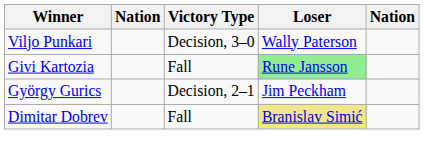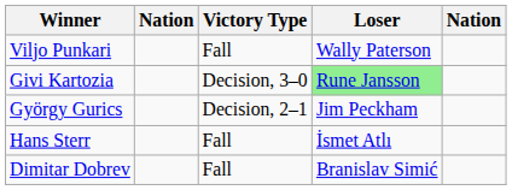Viljo Punkari | Victory Type: Decision, 3–0 -> Fall
Givi Kartozia | Victory Type: Fall -> Decision, 3–0
+ row: Hans Sterr | Fall | İsmet Atlı
Dimitar Dobrev | Loser: khaki background -> no background
